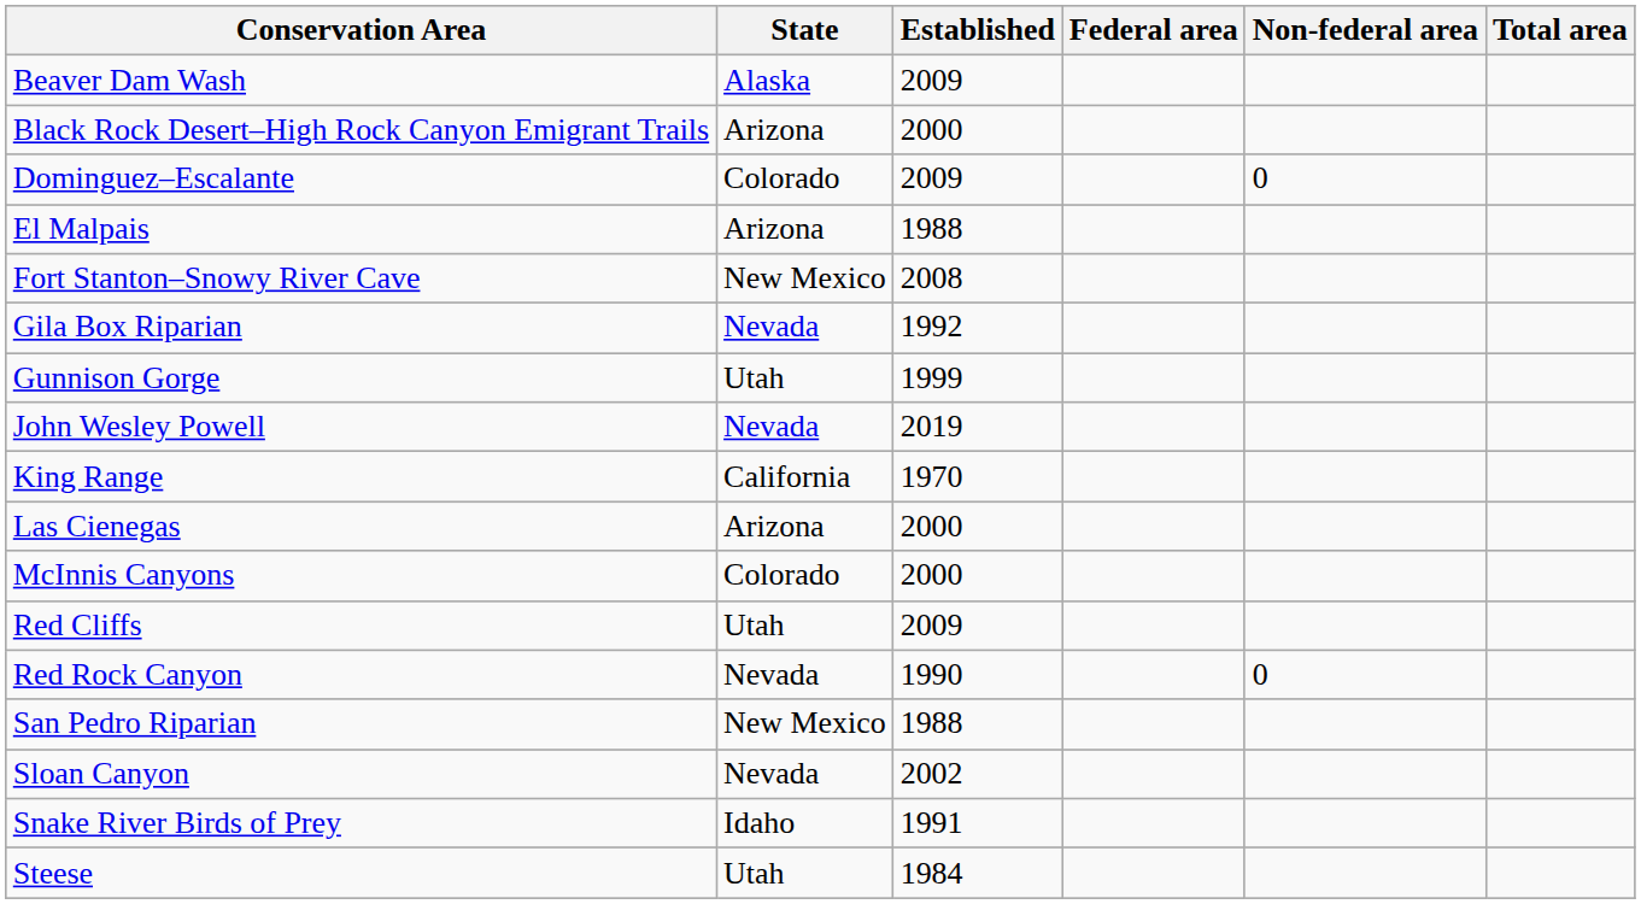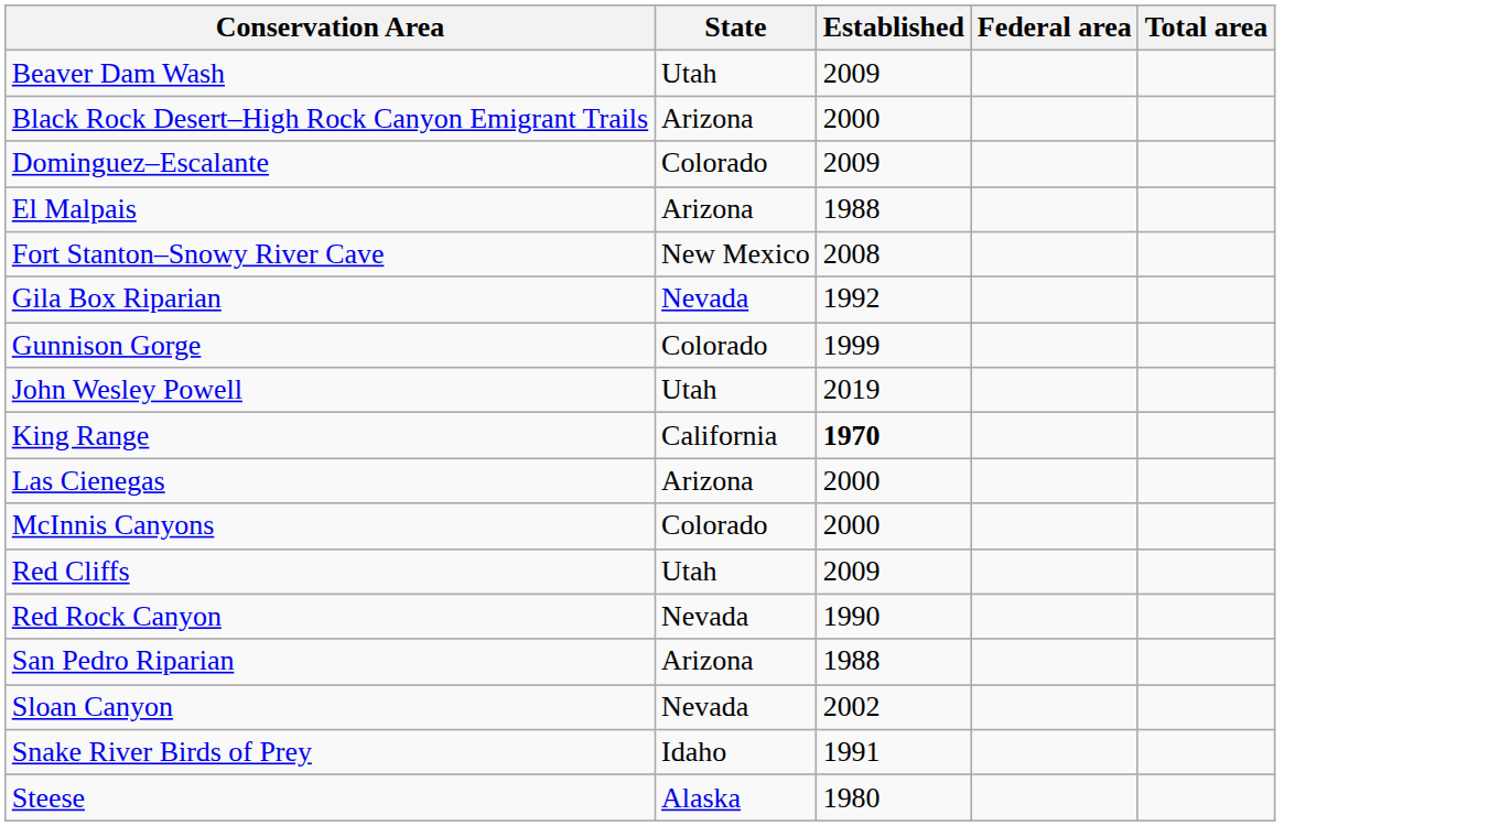- column: Non-federal area | 0 | 0
Beaver Dam Wash | State: Alaska -> Utah
Gunnison Gorge | State: Utah -> Colorado
John Wesley Powell | State: Nevada -> Utah
King Range | Established: normal -> bold
San Pedro Riparian | State: New Mexico -> Arizona
Steese | State: Utah -> Alaska
Steese | Established: 1984 -> 1980
